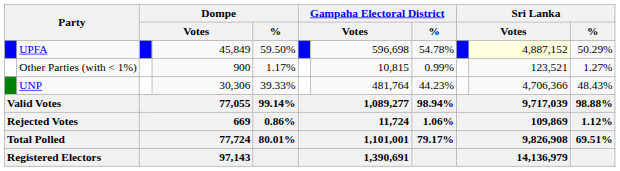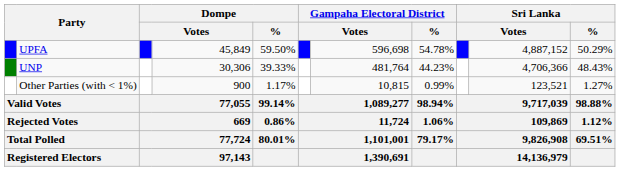UPFA | column 10: lightyellow background -> no background
rows swapped: UNP <-> Other Parties (with < 1%)
